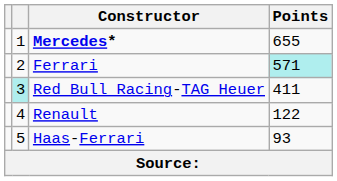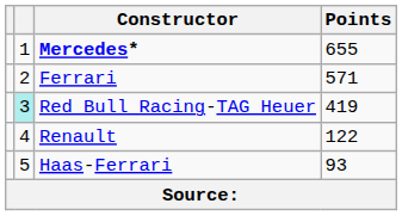Ferrari | Points: paleturquoise background -> no background
Red Bull Racing-TAG Heuer | Points: 411 -> 419
